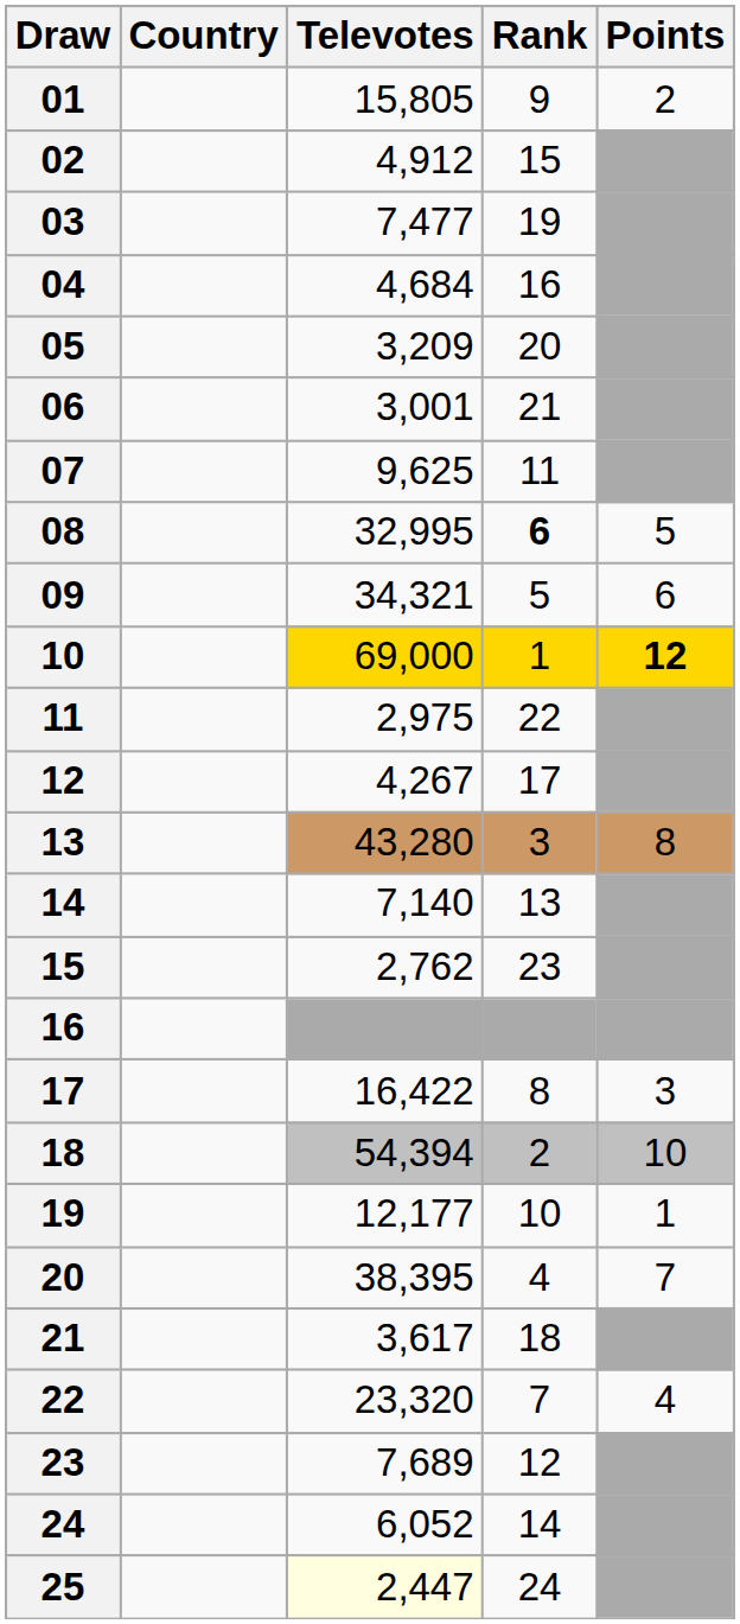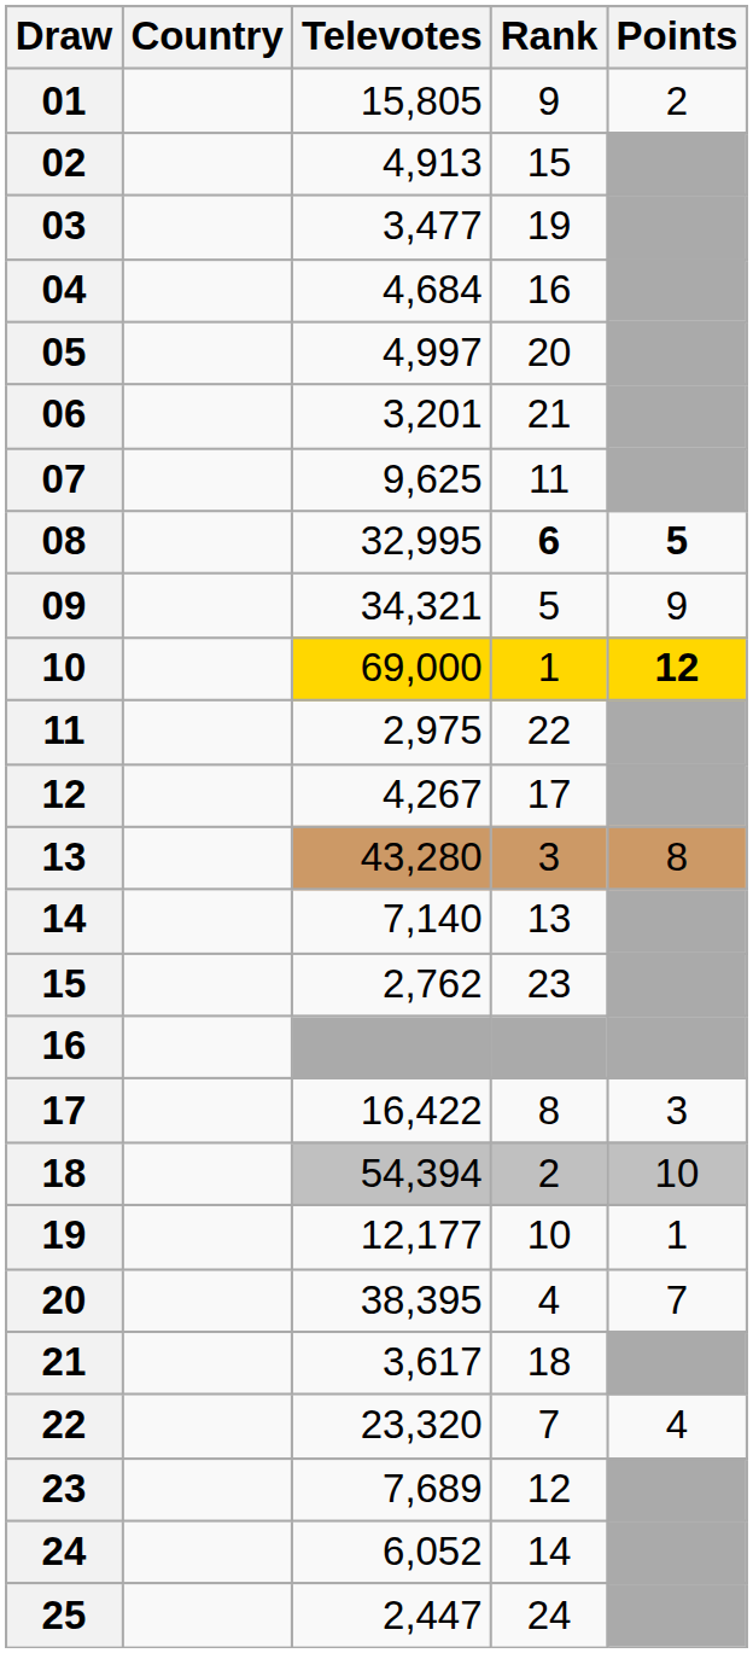02 | Televotes: 4,912 -> 4,913
03 | Televotes: 7,477 -> 3,477
05 | Televotes: 3,209 -> 4,997
06 | Televotes: 3,001 -> 3,201
08 | Points: normal -> bold
09 | Points: 6 -> 9
25 | Televotes: lightyellow background -> no background
